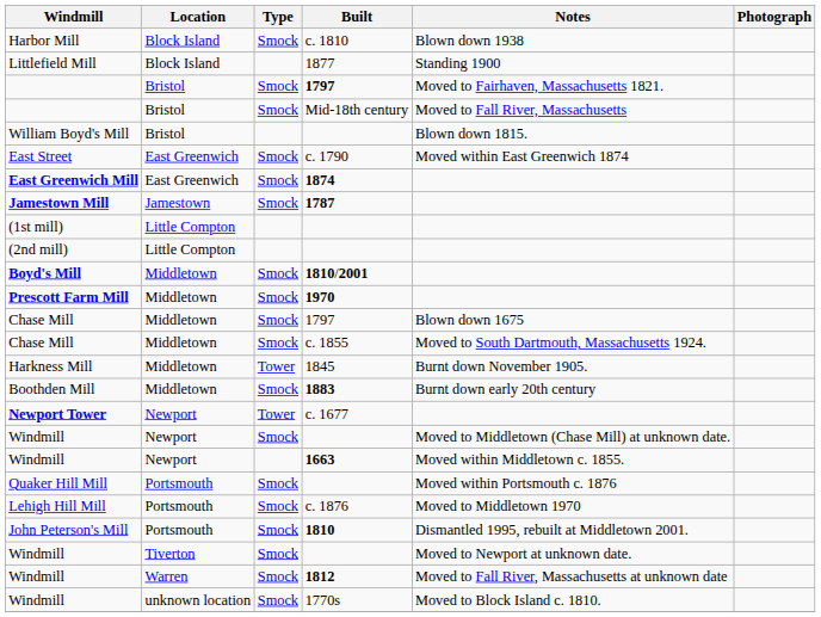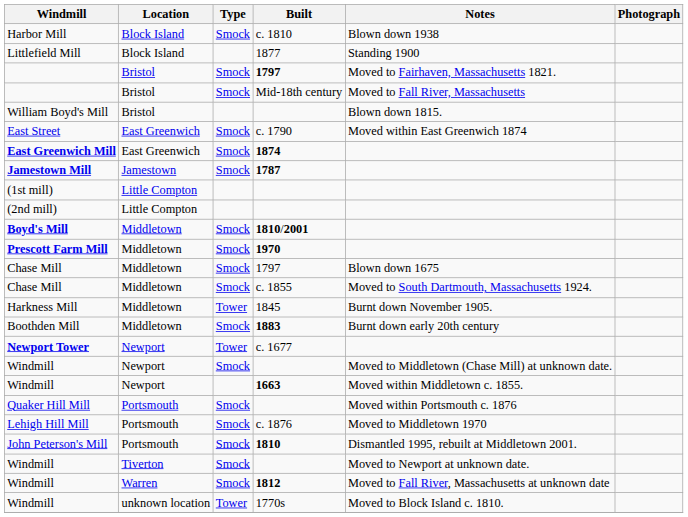Windmill / 1770s | Type: Smock -> Tower
